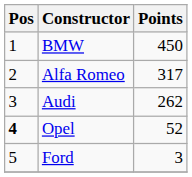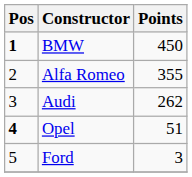BMW | Pos: normal -> bold
Alfa Romeo | Points: 317 -> 355
Opel | Points: 52 -> 51
